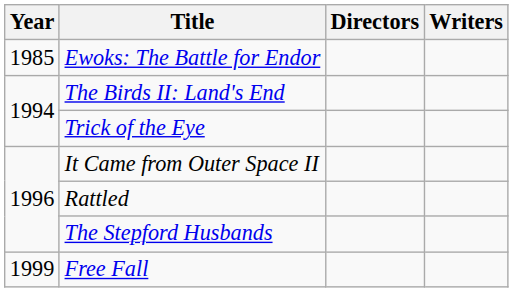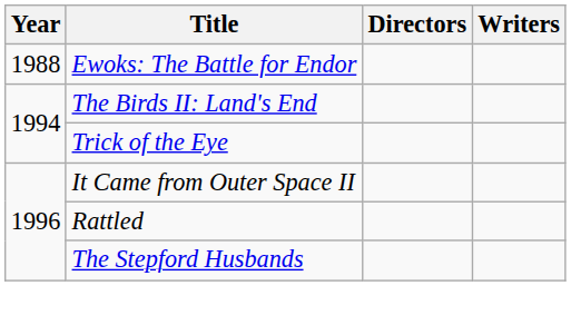Ewoks: The Battle for Endor | Year: 1985 -> 1988
- row: 1999 | Free Fall
